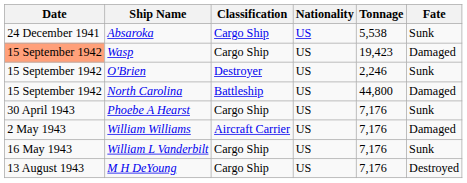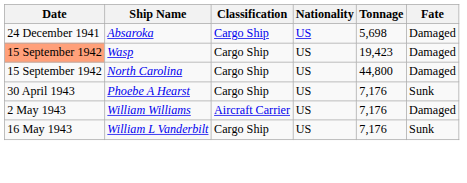Absaroka | Tonnage: 5,538 -> 5,698
Absaroka | Fate: Sunk -> Damaged
- row: 15 September 1942 | O'Brien | Destroyer | US | 2,246 | Sunk
North Carolina | Classification: Battleship -> Cargo Ship
- row: 13 August 1943 | M H DeYoung | Cargo Ship | US | 7,176 | Destroyed
